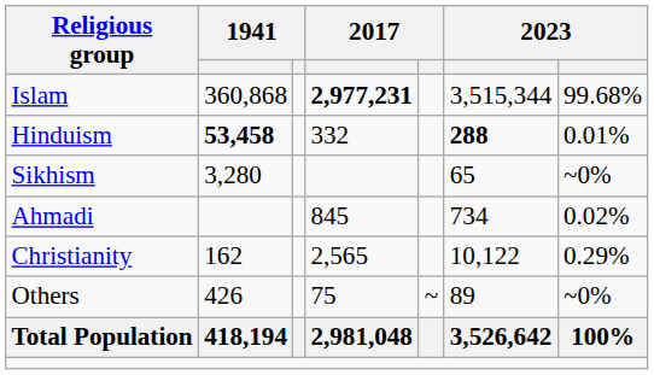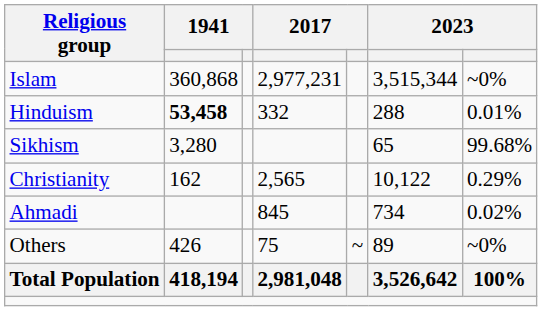Islam | column 4: bold -> normal
Islam | column 7: 99.68% -> ~0%
Hinduism | column 6: bold -> normal
Sikhism | column 7: ~0% -> 99.68%
rows swapped: Christianity <-> Ahmadi
